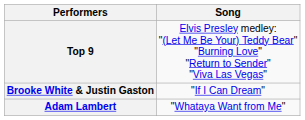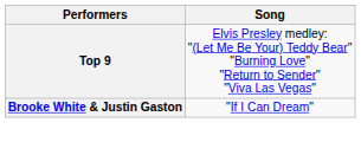- row: Adam Lambert | "Whataya Want from Me"
